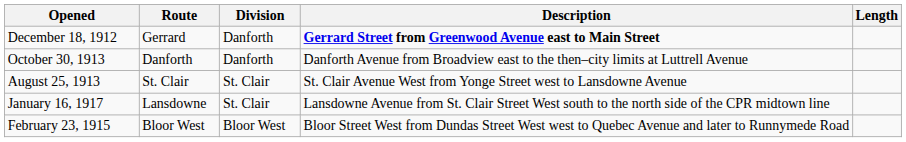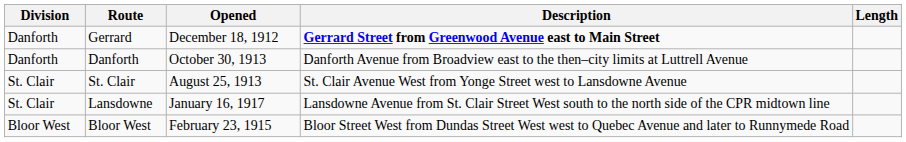columns swapped: Division <-> Opened
